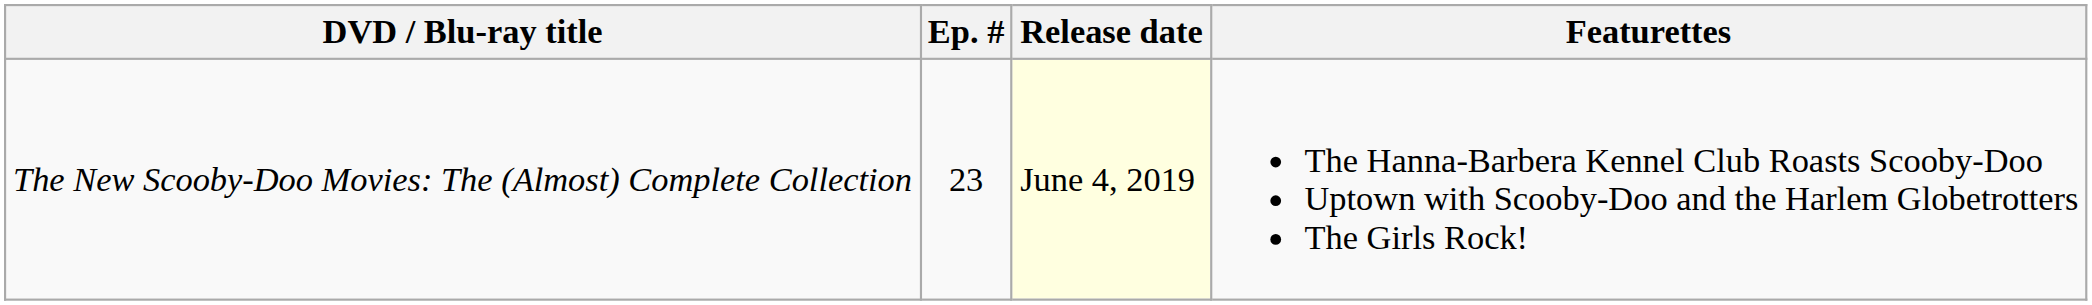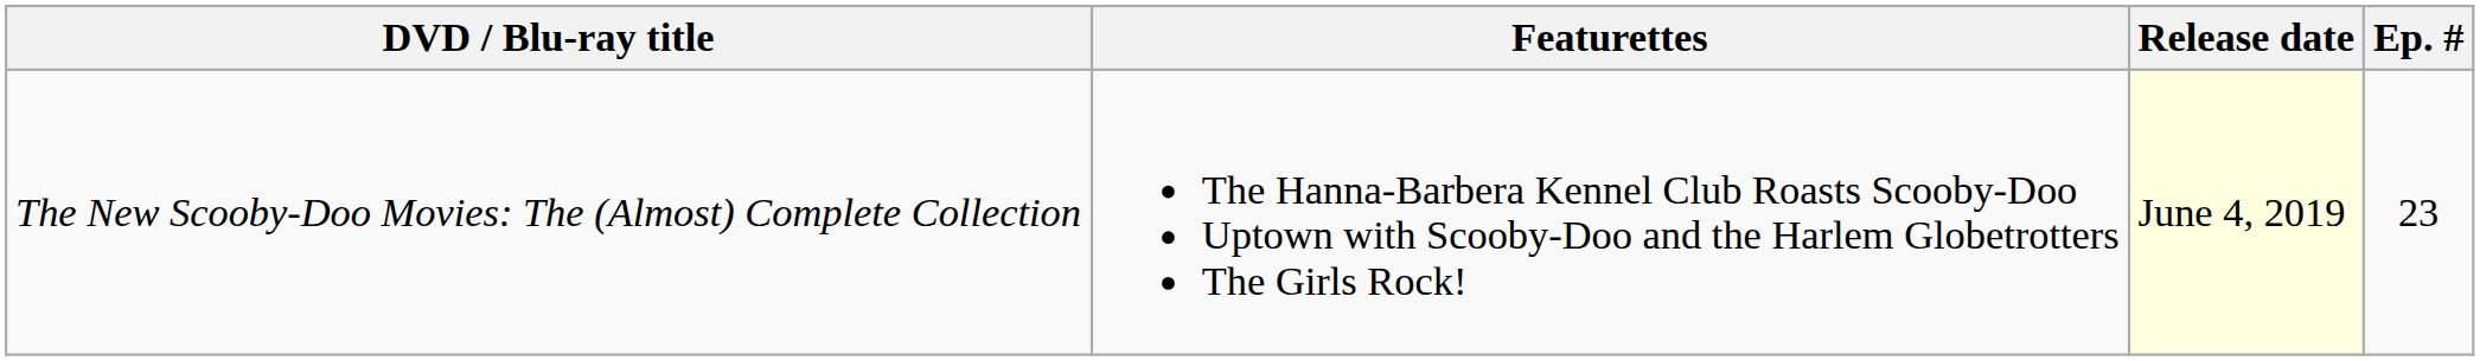columns swapped: Ep. # <-> Featurettes
